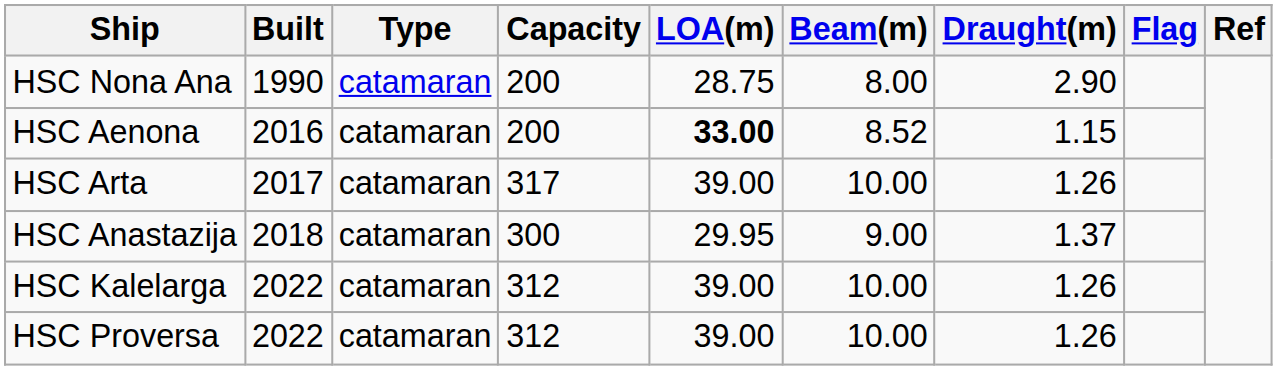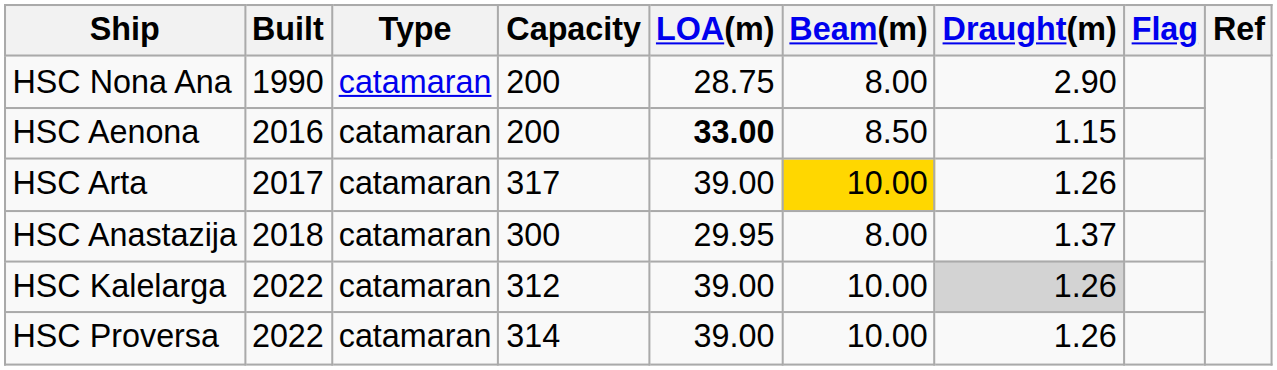HSC Aenona | Beam(m): 8.52 -> 8.50
HSC Arta | Beam(m): no background -> gold background
HSC Anastazija | Beam(m): 9.00 -> 8.00
HSC Kalelarga | Draught(m): no background -> lightgrey background
HSC Proversa | Capacity: 312 -> 314
